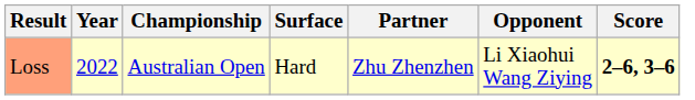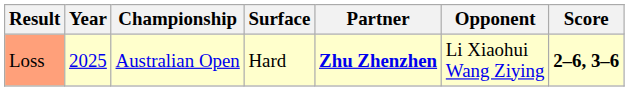Loss | Year: 2022 -> 2025
Loss | Partner: normal -> bold
